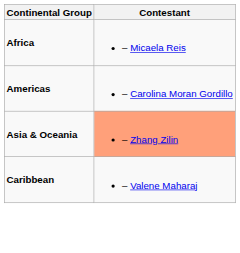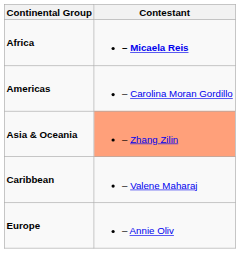Africa | Contestant: normal -> bold
+ row: Europe | – Annie Oliv
